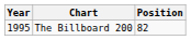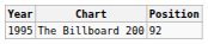The Billboard 200 | Position: 82 -> 92
